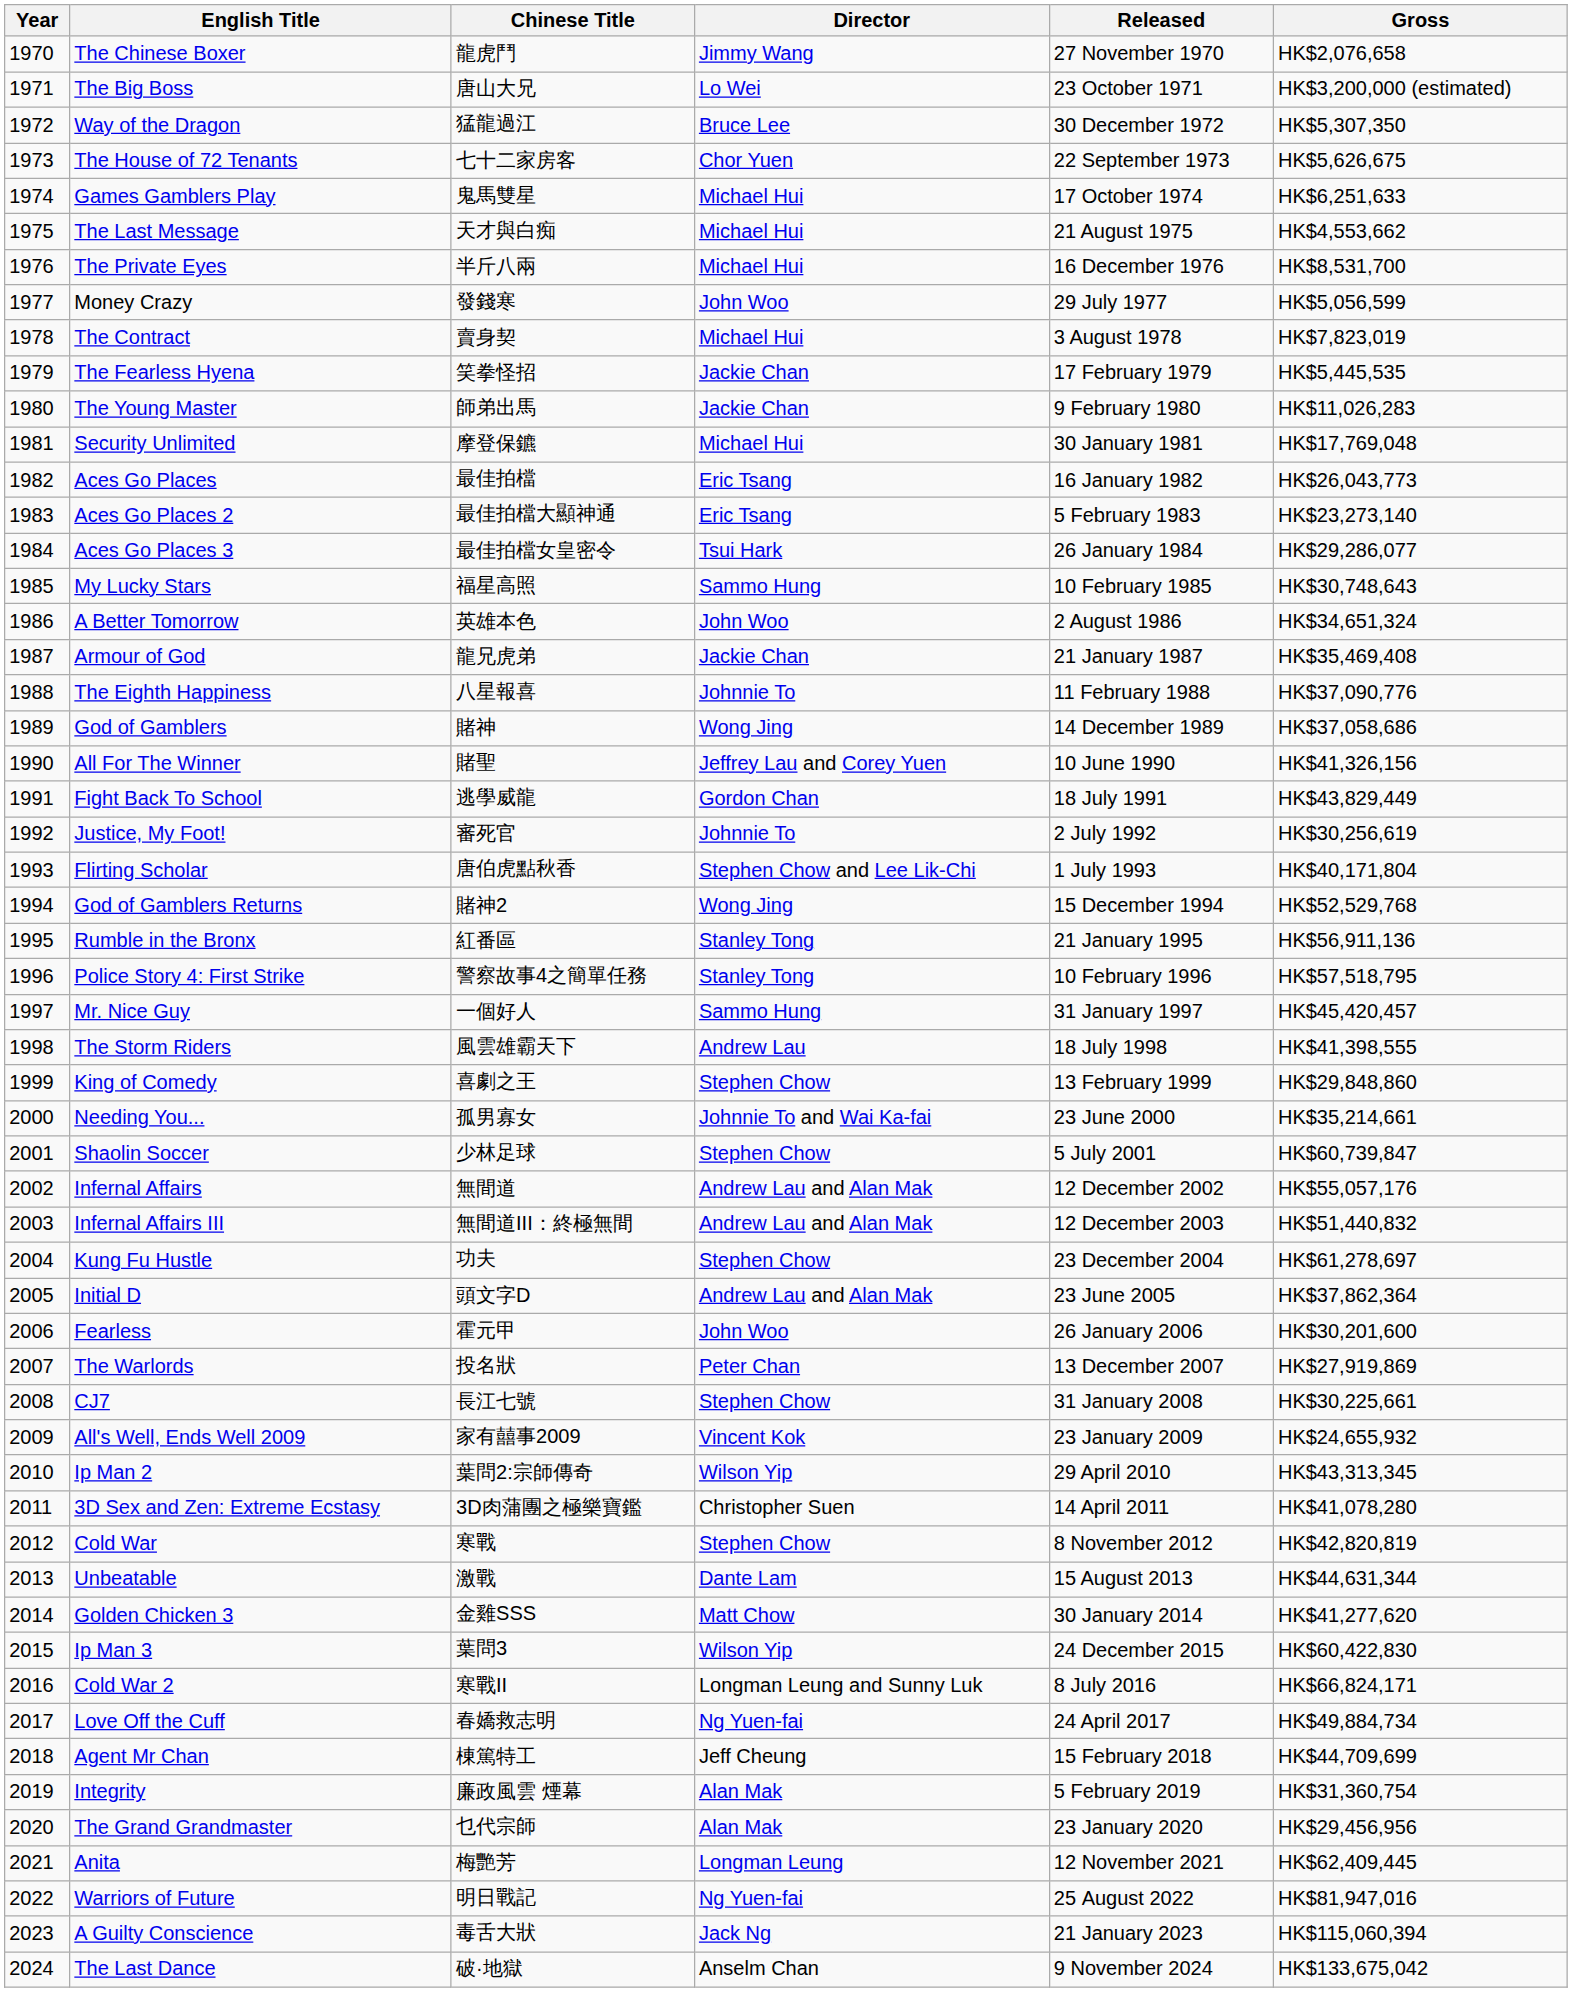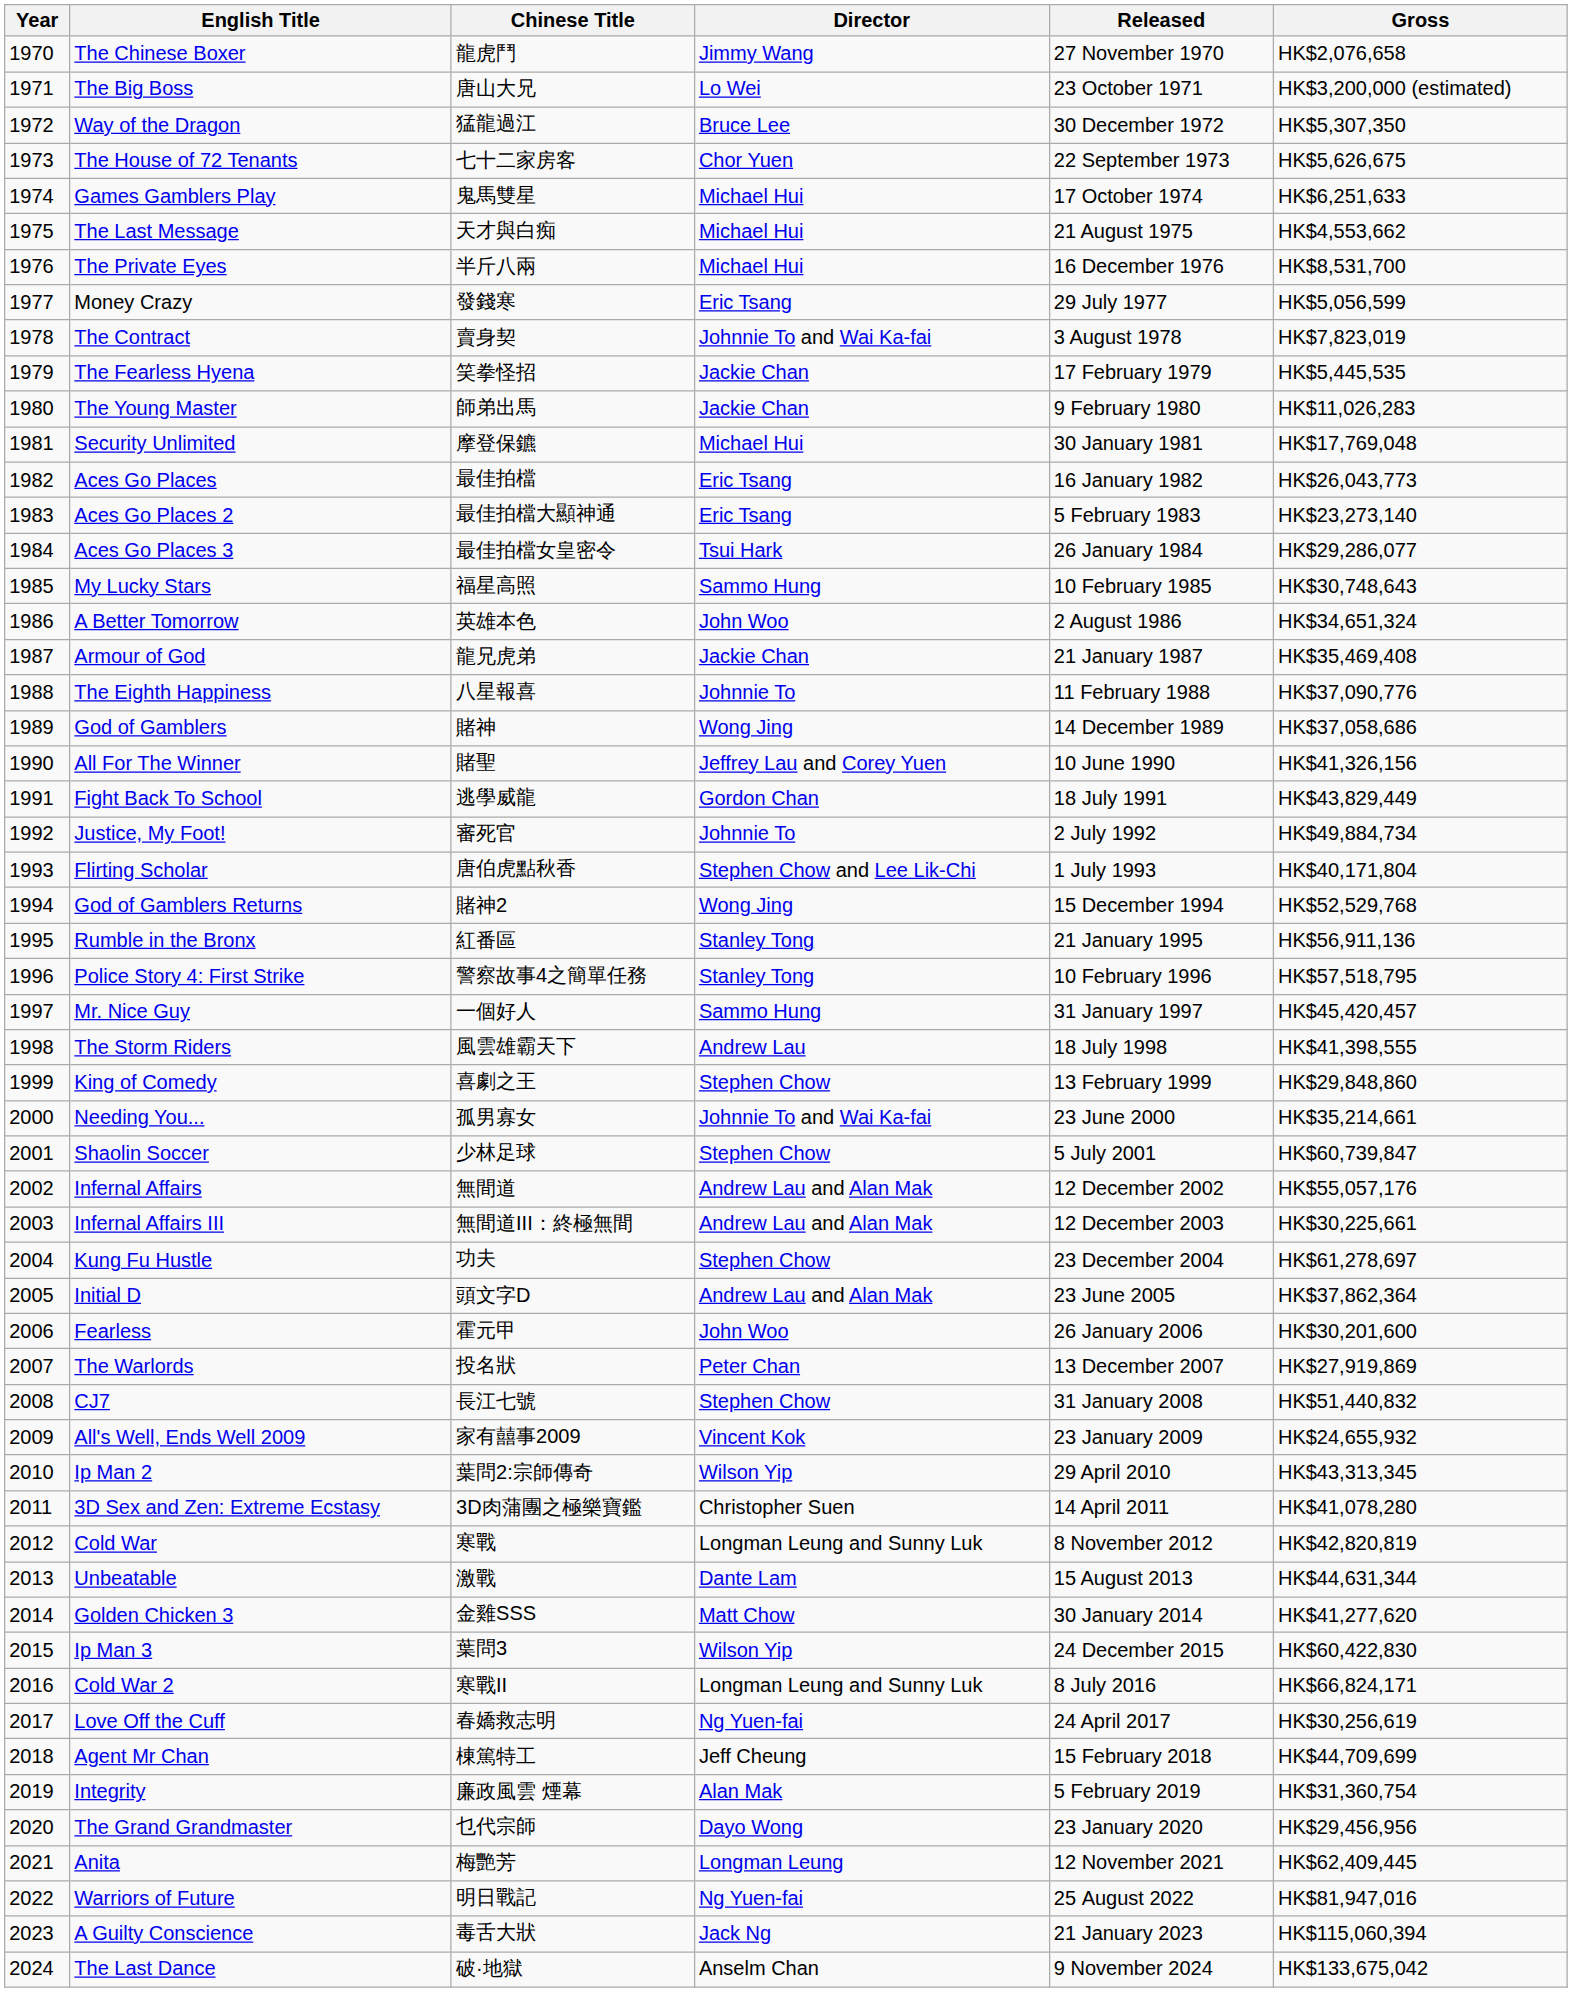Money Crazy | Director: John Woo -> Eric Tsang
The Contract | Director: Michael Hui -> Johnnie To and Wai Ka-fai
Justice, My Foot! | Gross: HK$30,256,619 -> HK$49,884,734
Infernal Affairs III | Gross: HK$51,440,832 -> HK$30,225,661
CJ7 | Gross: HK$30,225,661 -> HK$51,440,832
Cold War | Director: Stephen Chow -> Longman Leung and Sunny Luk
Love Off the Cuff | Gross: HK$49,884,734 -> HK$30,256,619
The Grand Grandmaster | Director: Alan Mak -> Dayo Wong
